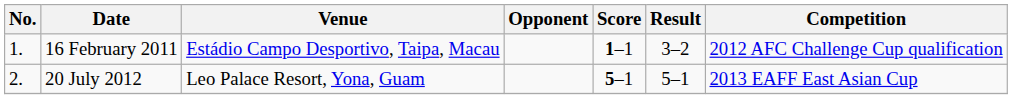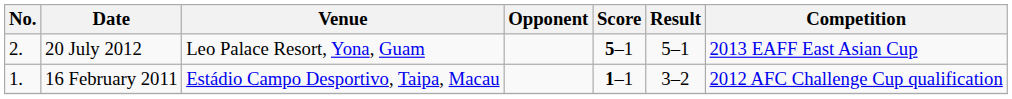rows swapped: 16 February 2011 <-> 20 July 2012
